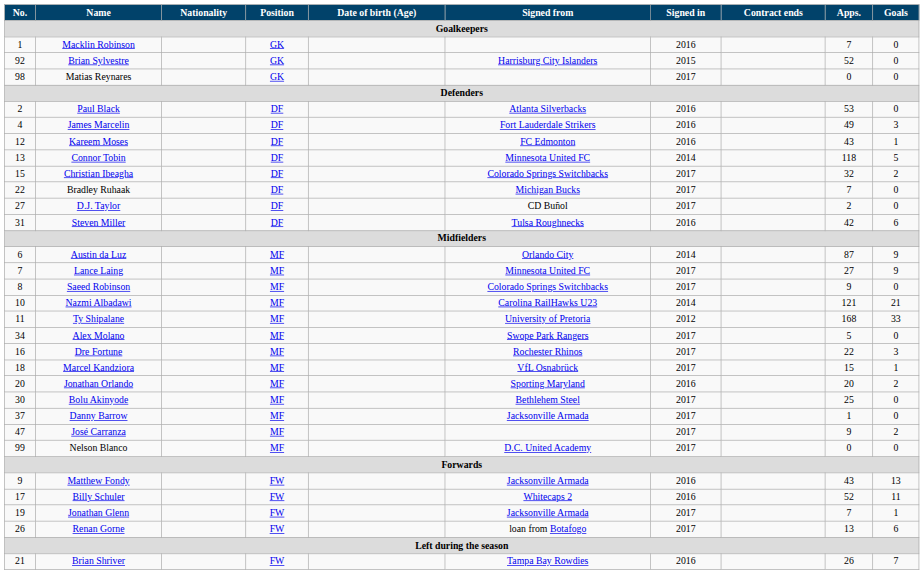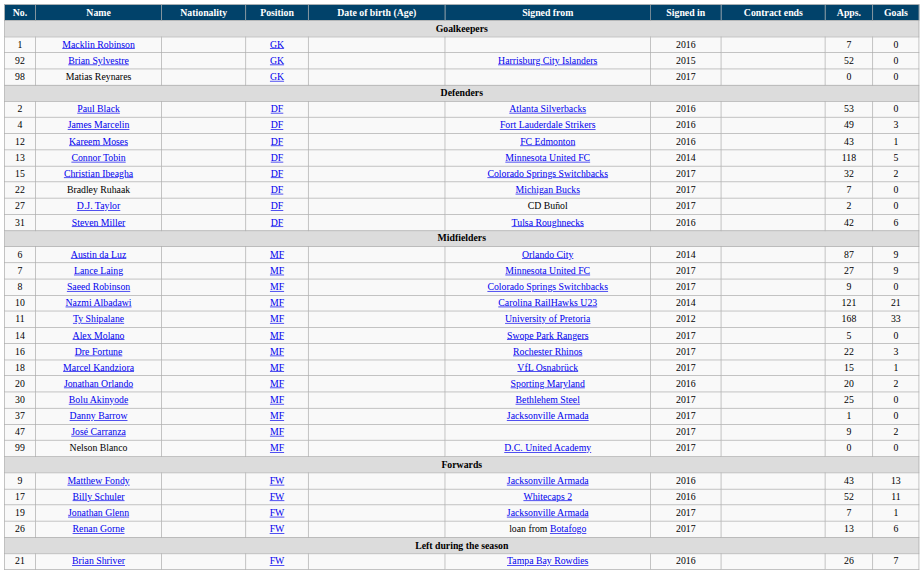Alex Molano | No.: 34 -> 14
